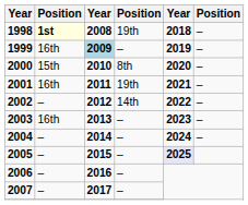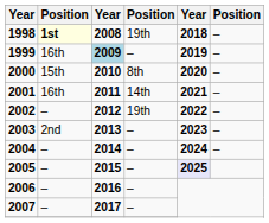2001 | column 4: 19th -> 14th
2002 | column 4: 14th -> 19th
2003 | column 2: 16th -> 2nd
